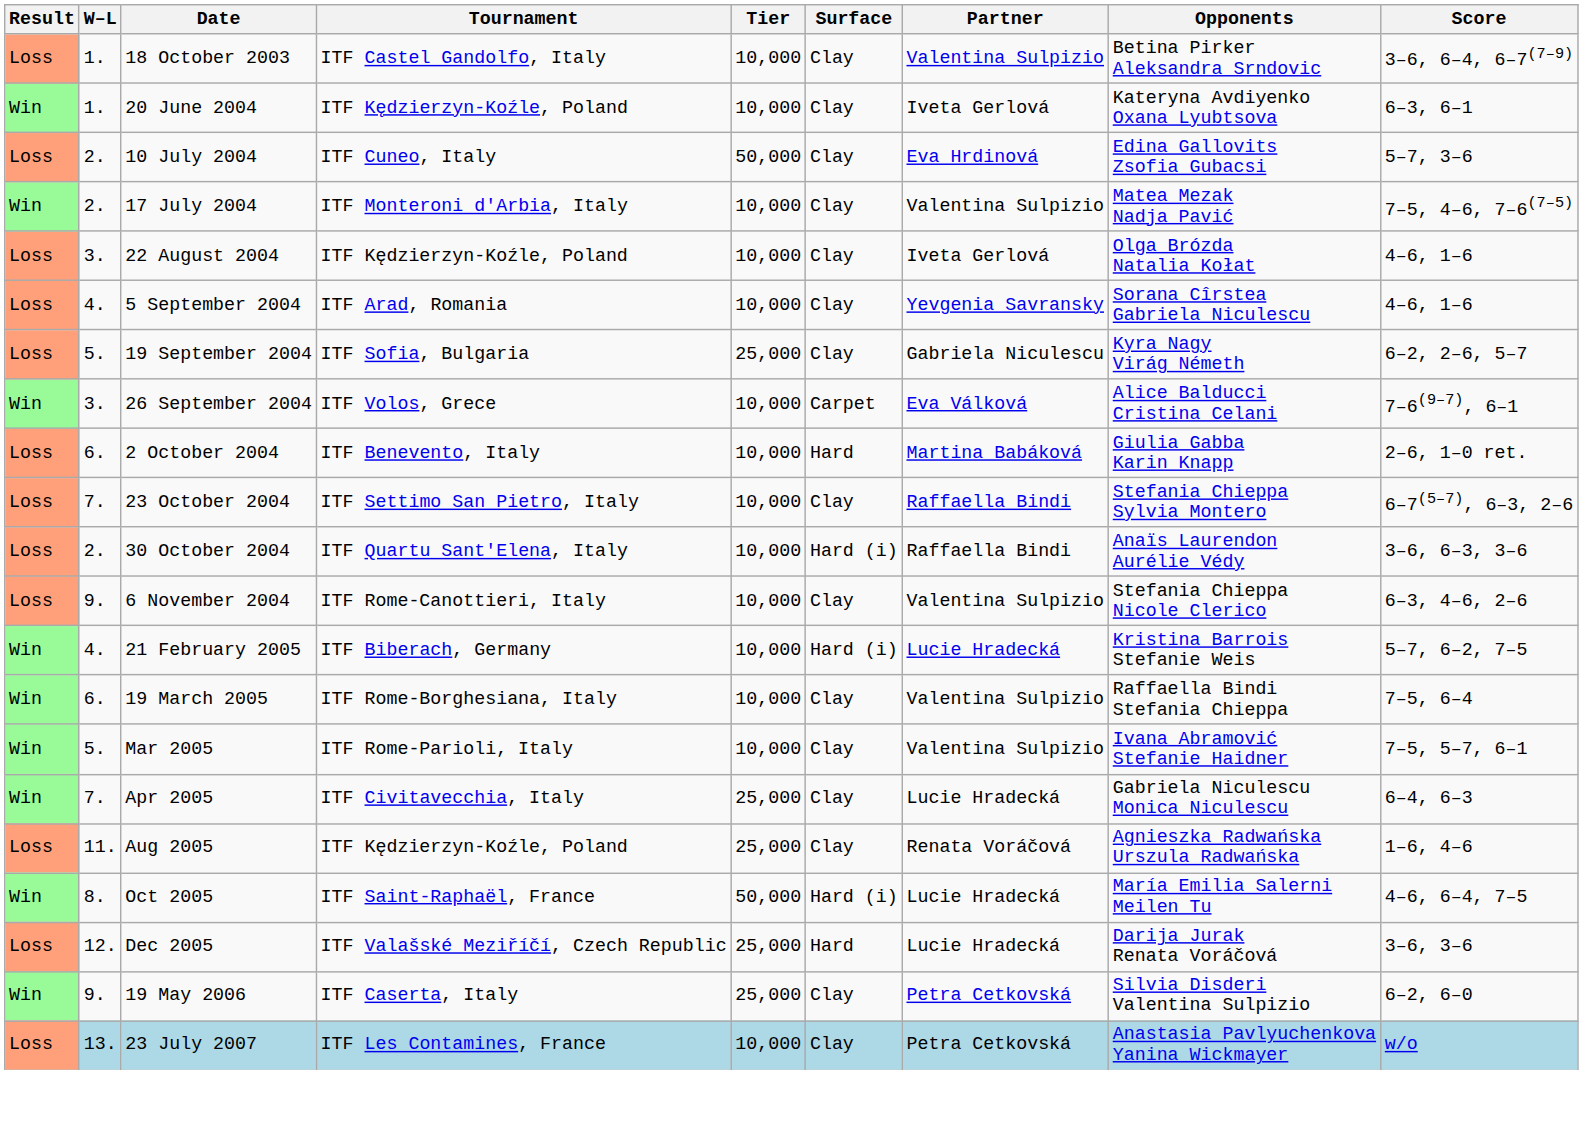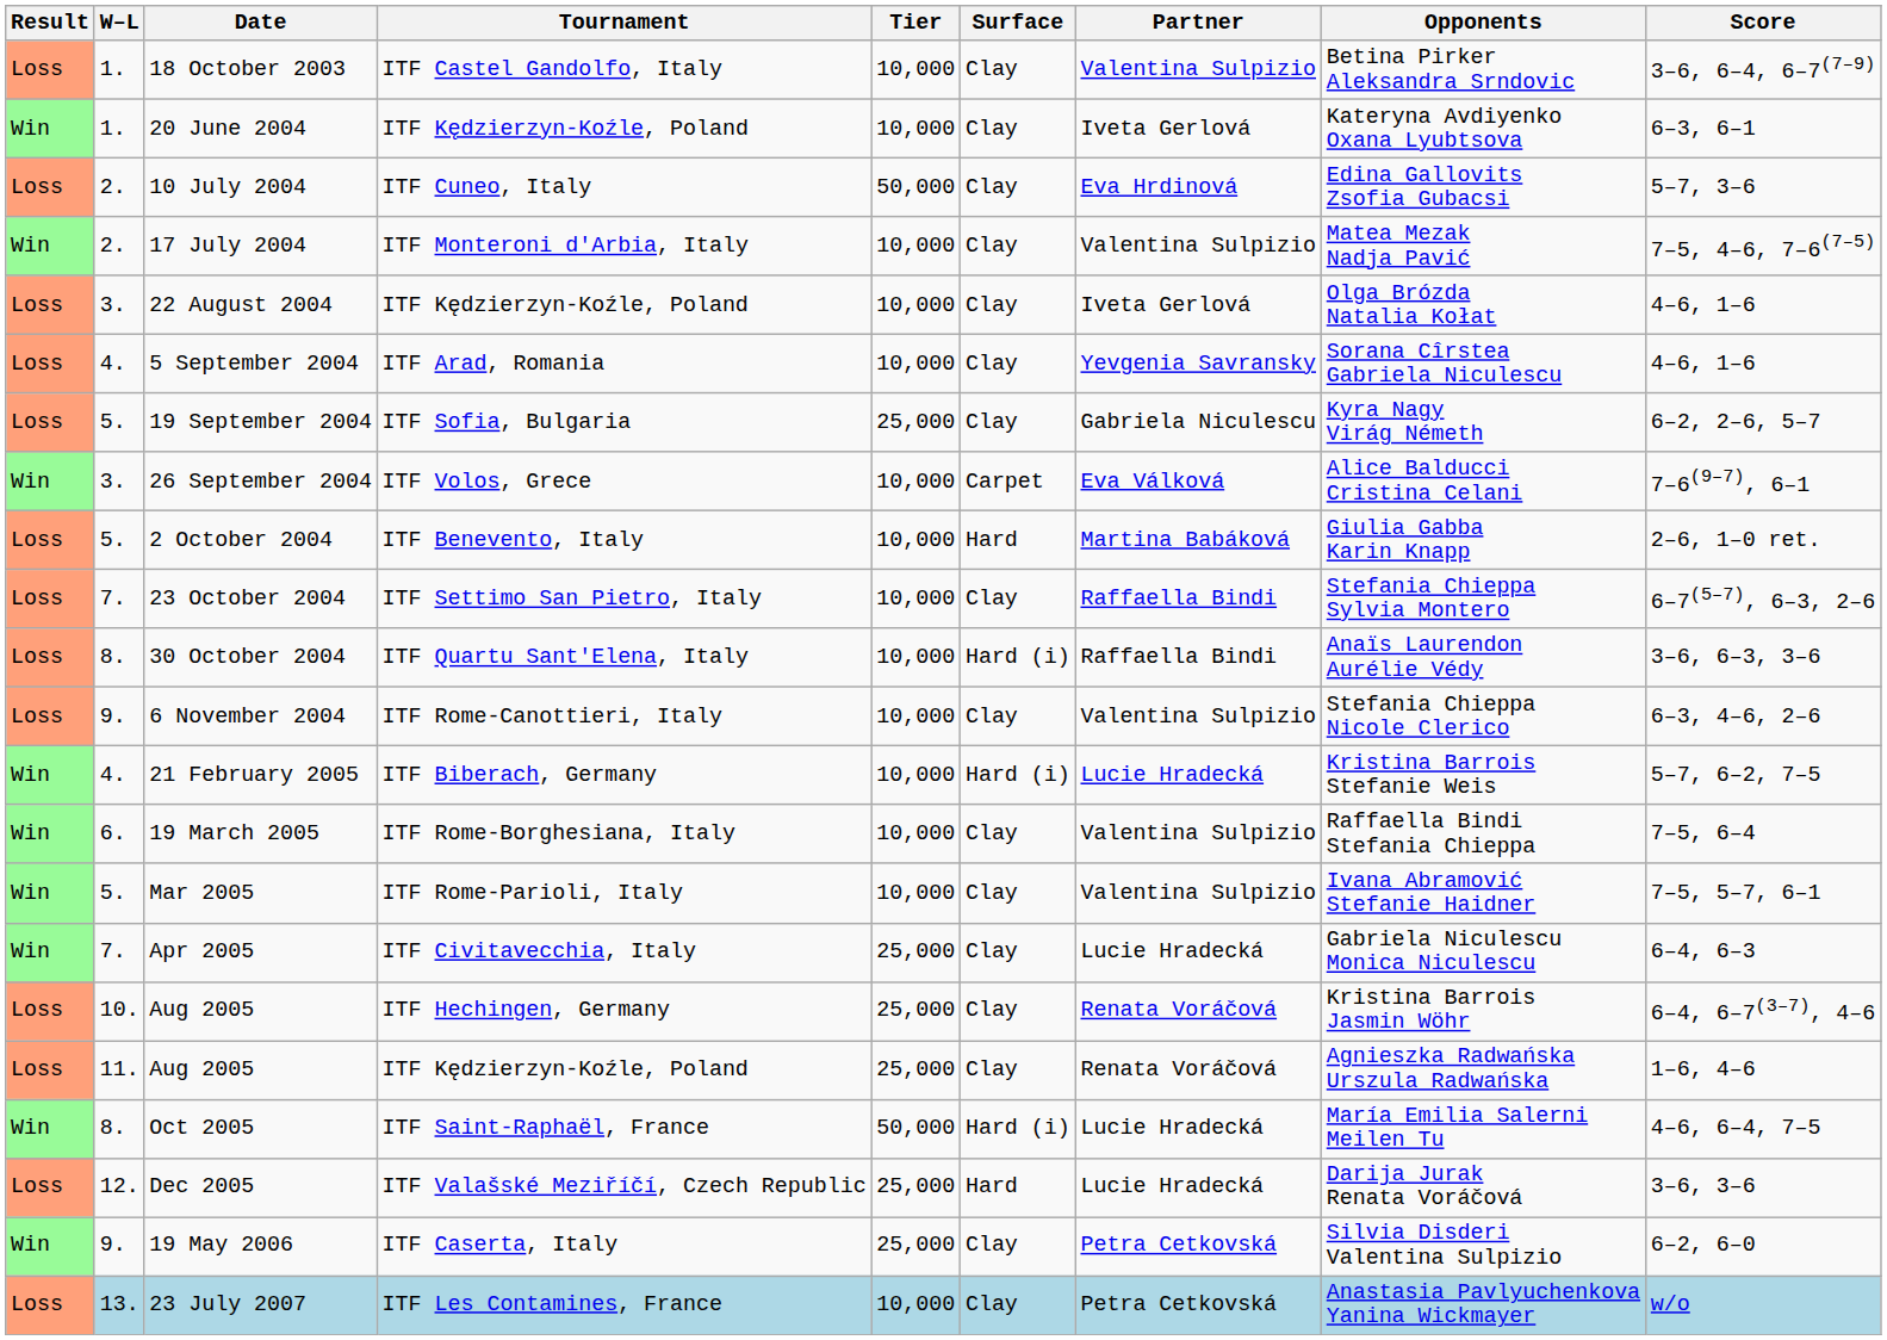2 October 2004 | W–L: 6. -> 5.
30 October 2004 | W–L: 2. -> 8.
+ row: Loss | 10. | Aug 2005 | ITF Hechingen, Germany | 25,000 | Clay | Renata Voráčová | Kristina Barrois Jasmin Wöhr | 6–4, 6–7(3–7), 4–6
